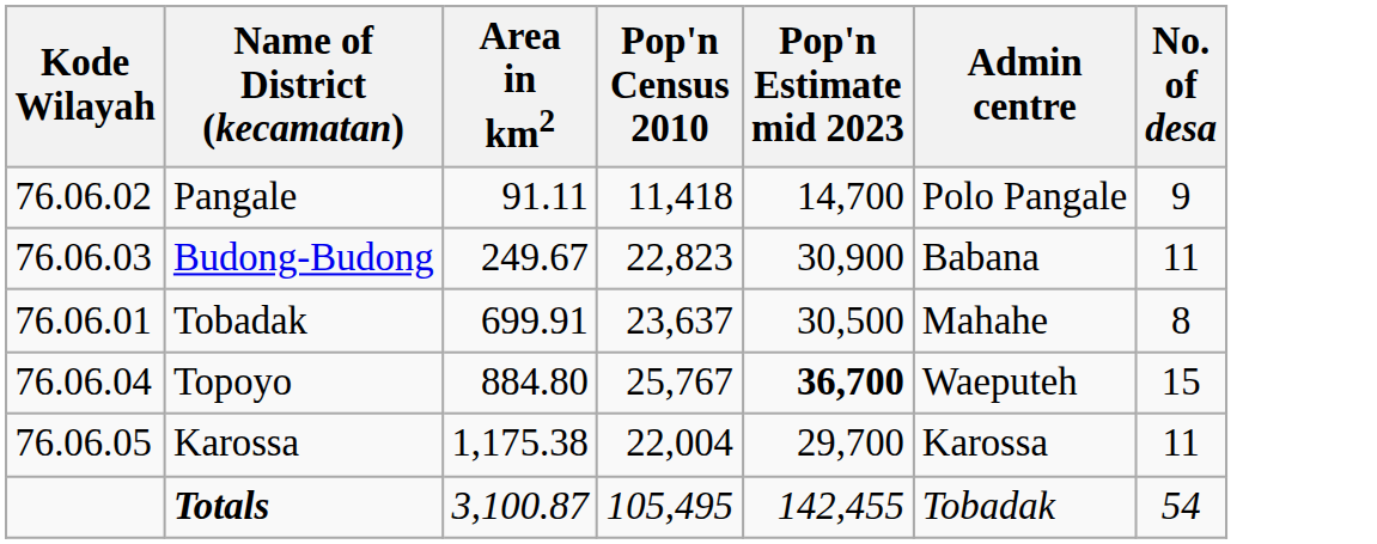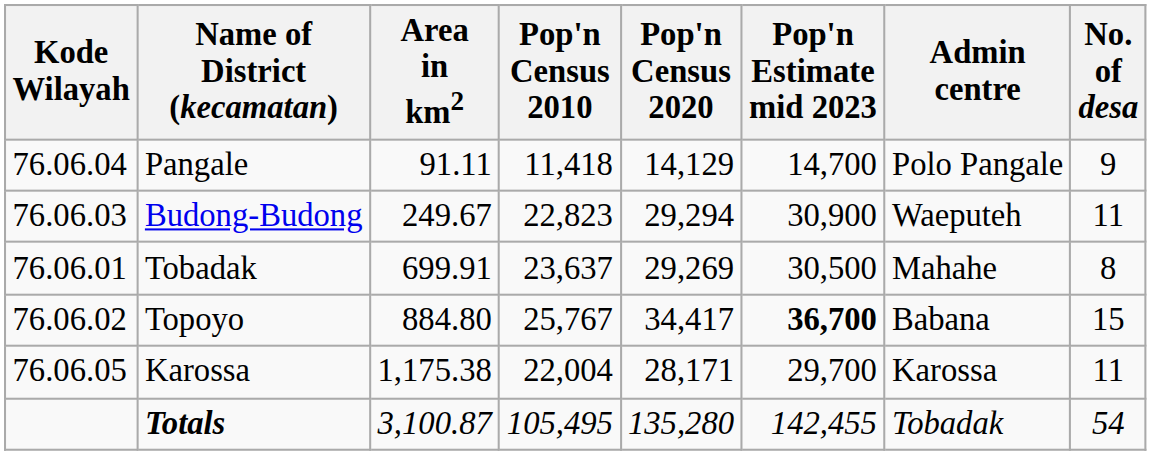+ column: Pop'n Census 2020 | 14,129 | 29,294 | 29,269 | 34,417 | 28,171 | 135,280
Pangale | Kode Wilayah: 76.06.02 -> 76.06.04
Budong-Budong | Admin centre: Babana -> Waeputeh
Topoyo | Kode Wilayah: 76.06.04 -> 76.06.02
Topoyo | Admin centre: Waeputeh -> Babana
